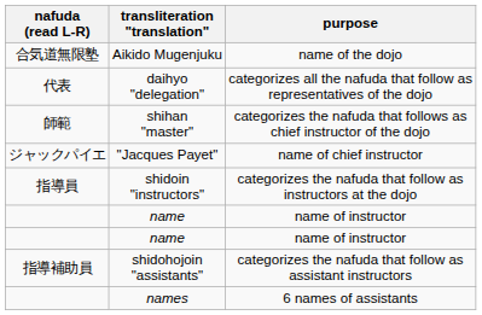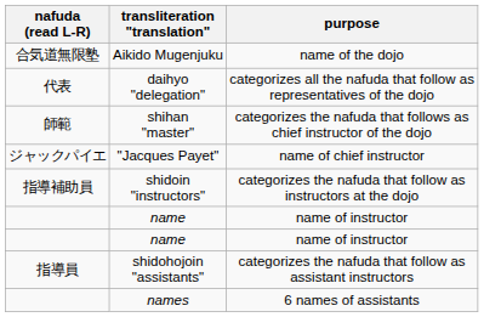shidoin "instructors" | nafuda (read L-R): 指導員 -> 指導補助員
shidohojoin "assistants" | nafuda (read L-R): 指導補助員 -> 指導員
